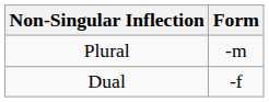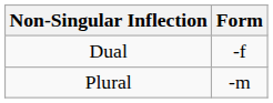rows swapped: Dual <-> Plural
